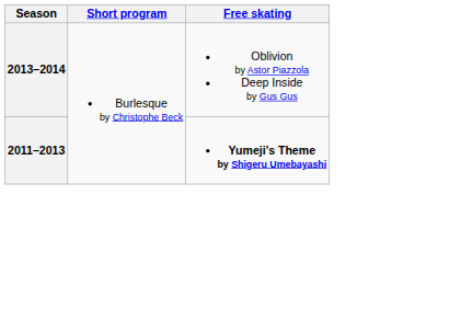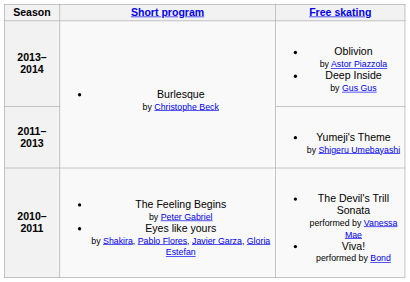2011–2013 | Free skating: bold -> normal
+ row: 2010–2011 | The Feeling Begins by Peter Gabriel Eyes like yours by Shakira, Pablo Flores, Javier Garza, Gloria Estefan | The Devil's Trill Sonata performed by Vanessa Mae Viva! performed by Bond
